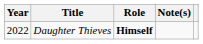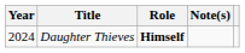Daughter Thieves | Year: 2022 -> 2024
